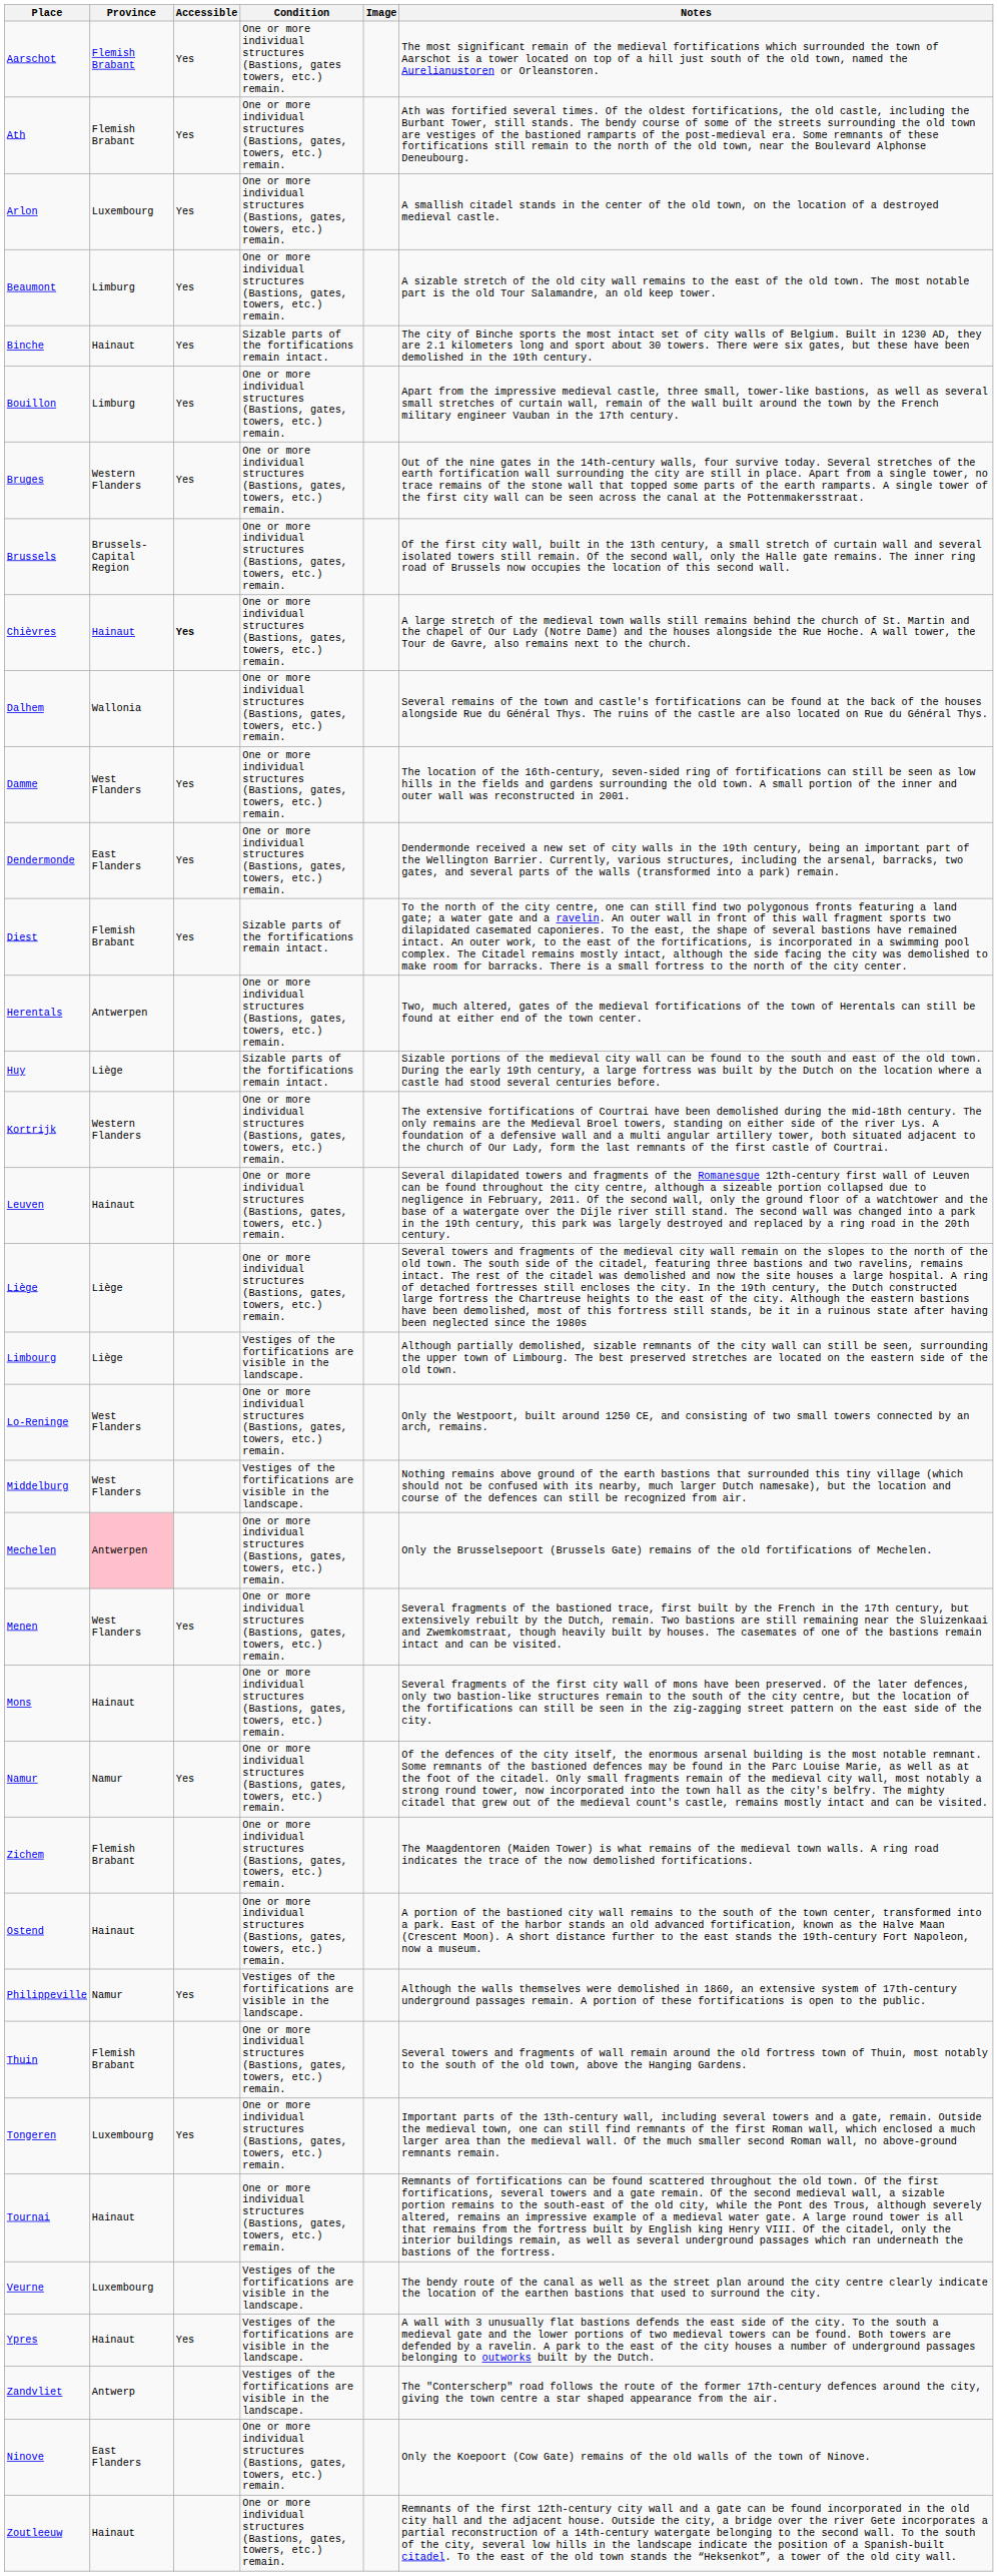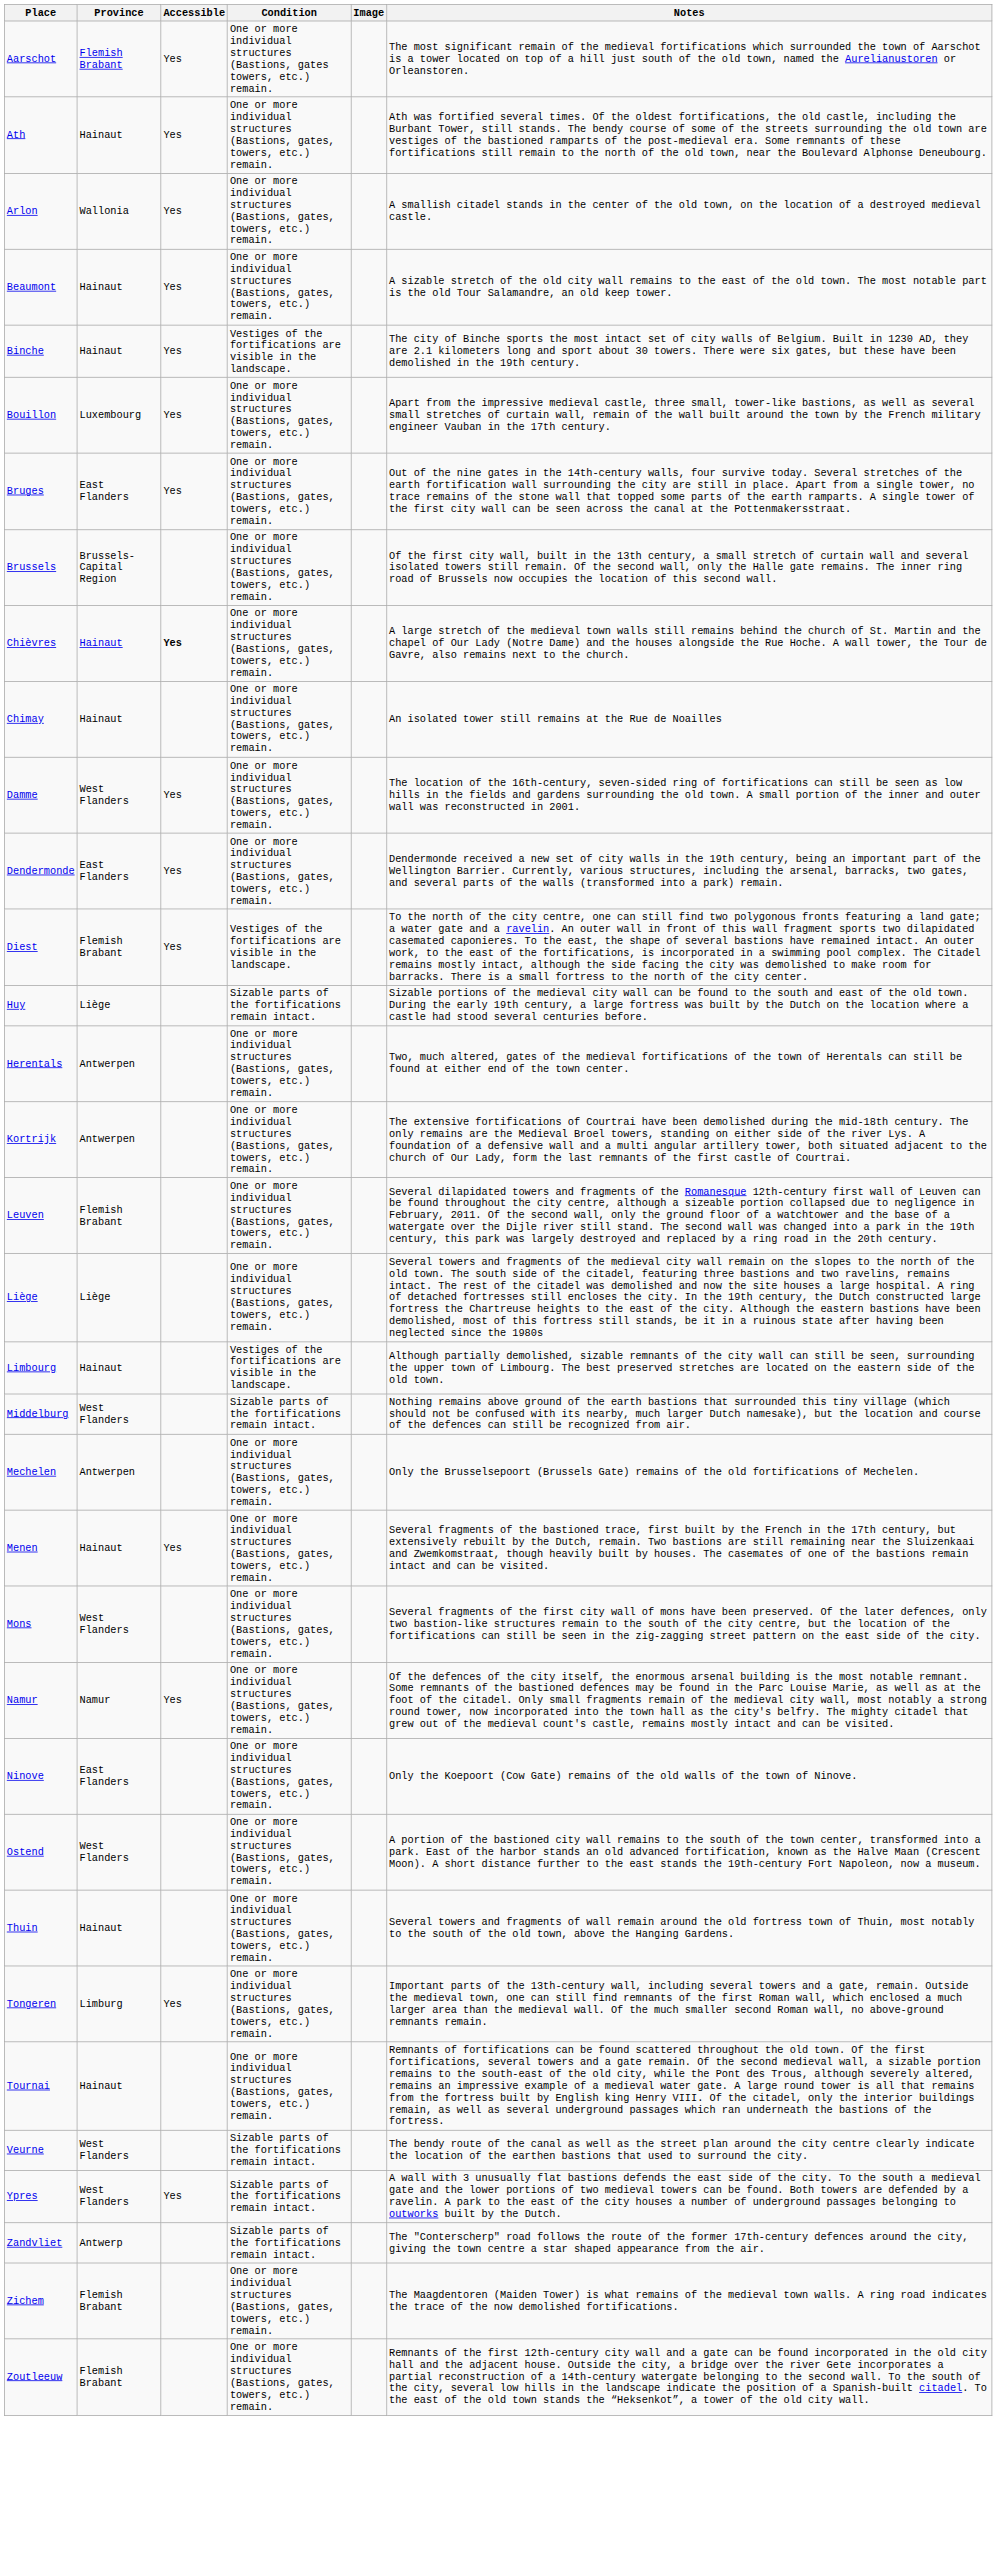Ath | Province: Flemish Brabant -> Hainaut
Arlon | Province: Luxembourg -> Wallonia
Beaumont | Province: Limburg -> Hainaut
Binche | Condition: Sizable parts of the fortifications remain intact. -> Vestiges of the fortifications are visible in the landscape.
Bouillon | Province: Limburg -> Luxembourg
Bruges | Province: Western Flanders -> East Flanders
+ row: Chimay | Hainaut | One or more individual structures (Bastions, gates, towers, etc.) remain. | An isolated tower still remains at the Rue de Noailles
- row: Dalhem | Wallonia | One or more individual structures (Bastions, gates, towers, etc.) remain. | Several remains of the town and castle's fortifications can be found at the back of the houses alongside Rue du Général Thys. The ruins of the castle are also located on Rue du Général Thys.
Diest | Condition: Sizable parts of the fortifications remain intact. -> Vestiges of the fortifications are visible in the landscape.
rows swapped: Herentals <-> Huy
Kortrijk | Province: Western Flanders -> Antwerpen
Leuven | Province: Hainaut -> Flemish Brabant
Limbourg | Province: Liège -> Hainaut
- row: Lo-Reninge | West Flanders | One or more individual structures (Bastions, gates, towers, etc.) remain. | Only the Westpoort, built around 1250 CE, and consisting of two small towers connected by an arch, remains.
Middelburg | Condition: Vestiges of the fortifications are visible in the landscape. -> Sizable parts of the fortifications remain intact.
Mechelen | Province: pink background -> no background
Menen | Province: West Flanders -> Hainaut
Mons | Province: Hainaut -> West Flanders
rows swapped: Ninove <-> Zichem
Ostend | Province: Hainaut -> West Flanders
- row: Philippeville | Namur | Yes | Vestiges of the fortifications are visible in the landscape. | Although the walls themselves were demolished in 1860, an extensive system of 17th-century underground passages remain. A portion of these fortifications is open to the public.
Thuin | Province: Flemish Brabant -> Hainaut
Tongeren | Province: Luxembourg -> Limburg
Veurne | Province: Luxembourg -> West Flanders
Veurne | Condition: Vestiges of the fortifications are visible in the landscape. -> Sizable parts of the fortifications remain intact.
Ypres | Province: Hainaut -> West Flanders
Ypres | Condition: Vestiges of the fortifications are visible in the landscape. -> Sizable parts of the fortifications remain intact.
Zandvliet | Condition: Vestiges of the fortifications are visible in the landscape. -> Sizable parts of the fortifications remain intact.
Zoutleeuw | Province: Hainaut -> Flemish Brabant
